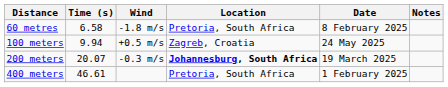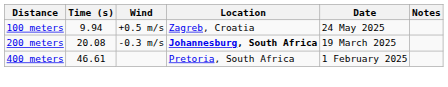- row: 60 metres | 6.58 | -1.8 m/s | Pretoria, South Africa | 8 February 2025
200 meters | Time (s): 20.07 -> 20.08
